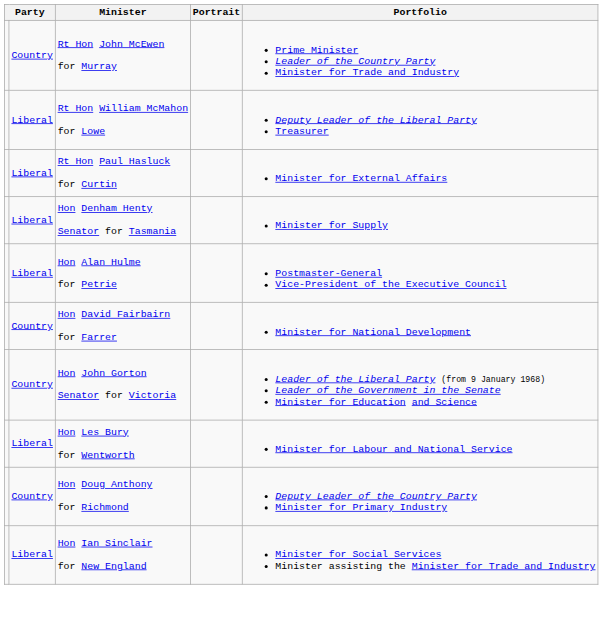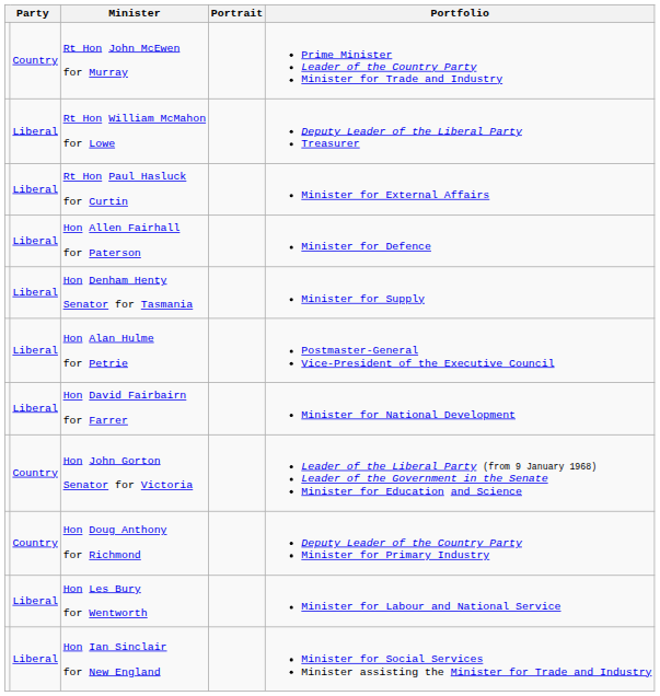+ row: Liberal | Hon Allen Fairhall for Paterson | Minister for Defence
Hon David Fairbairn for Farrer | column 2: Country -> Liberal
rows swapped: Hon Les Bury for Wentworth <-> Hon Doug Anthony for Richmond
